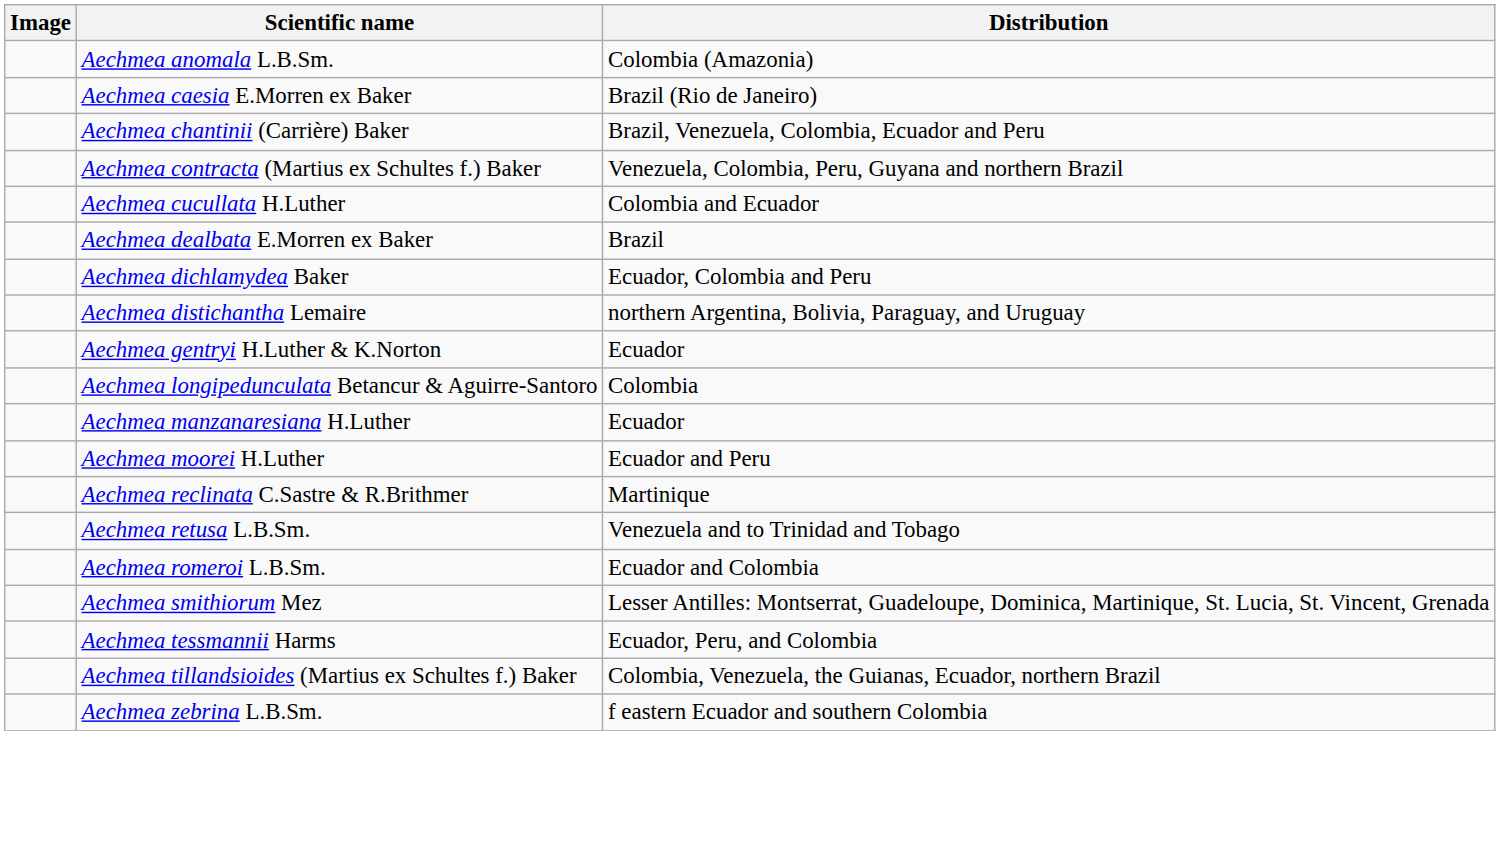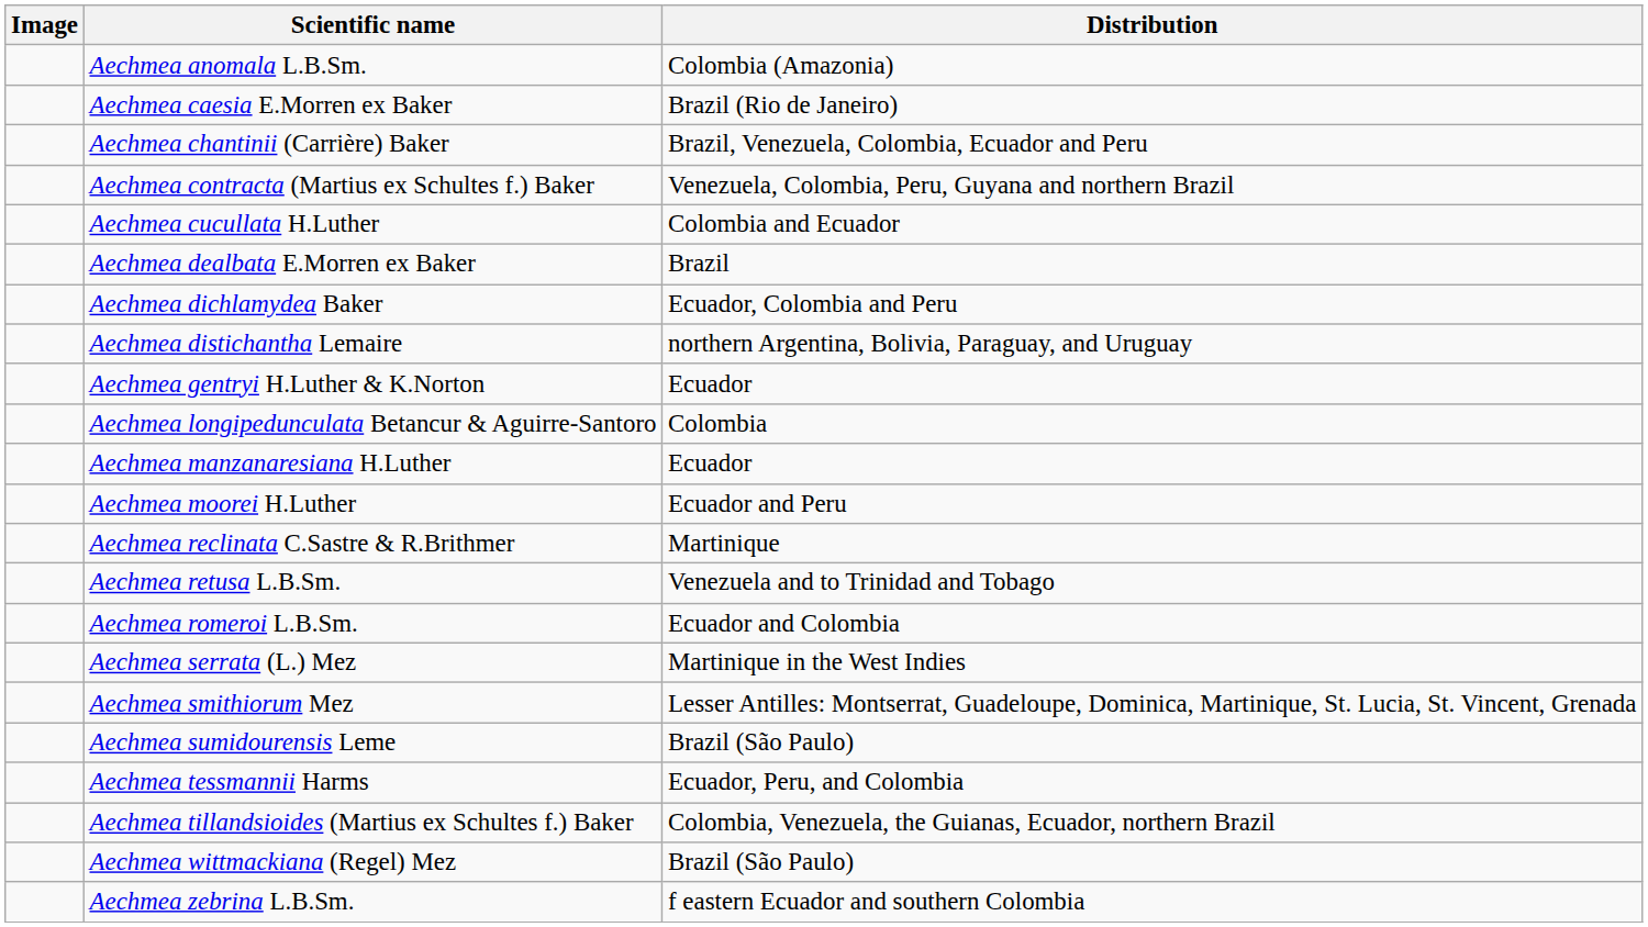+ row: Aechmea serrata (L.) Mez | Martinique in the West Indies
+ row: Aechmea sumidourensis Leme | Brazil (São Paulo)
+ row: Aechmea wittmackiana (Regel) Mez | Brazil (São Paulo)
